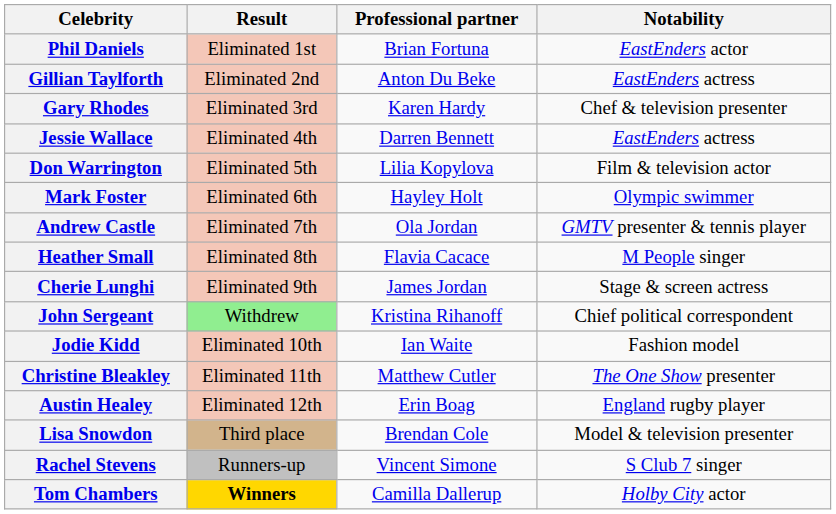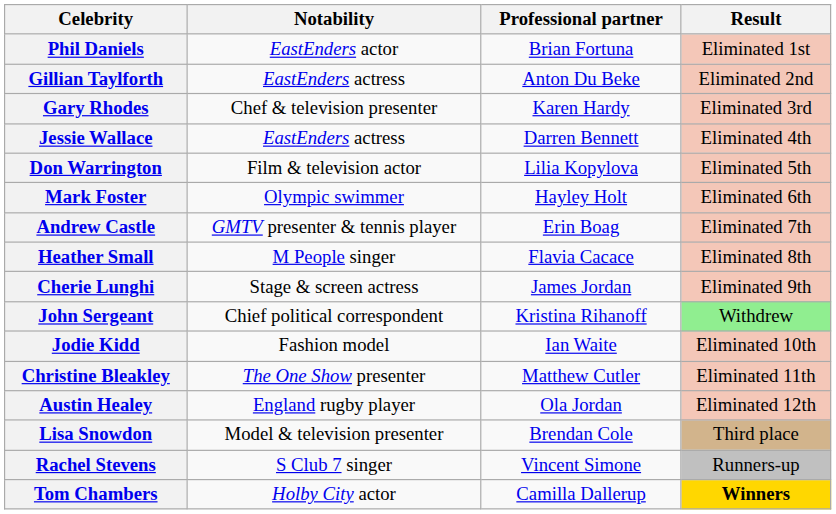columns swapped: Notability <-> Result
Andrew Castle | Professional partner: Ola Jordan -> Erin Boag
Austin Healey | Professional partner: Erin Boag -> Ola Jordan
